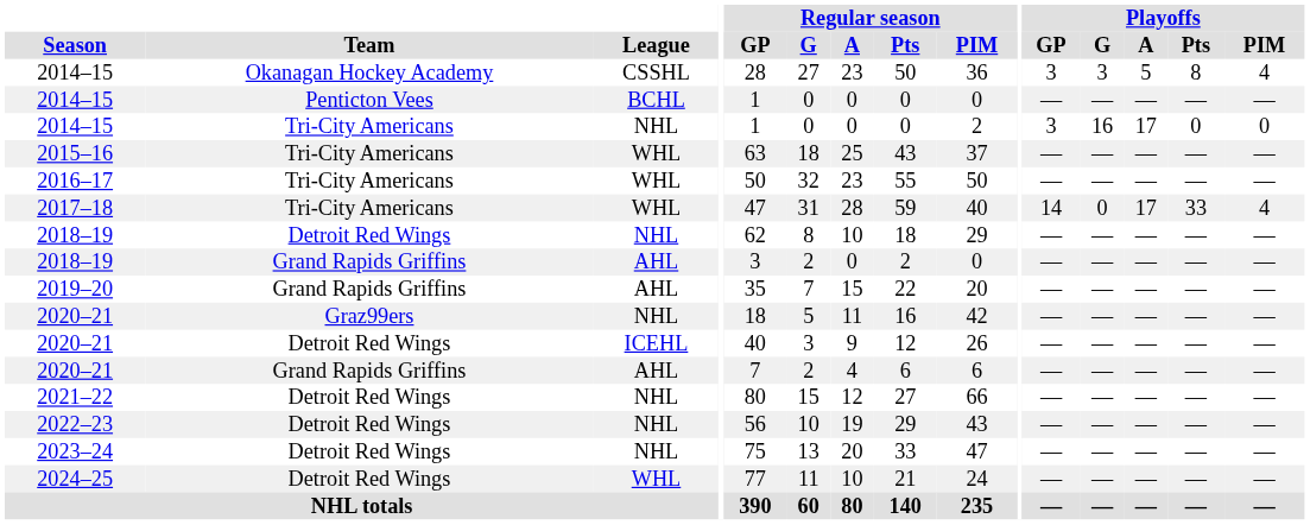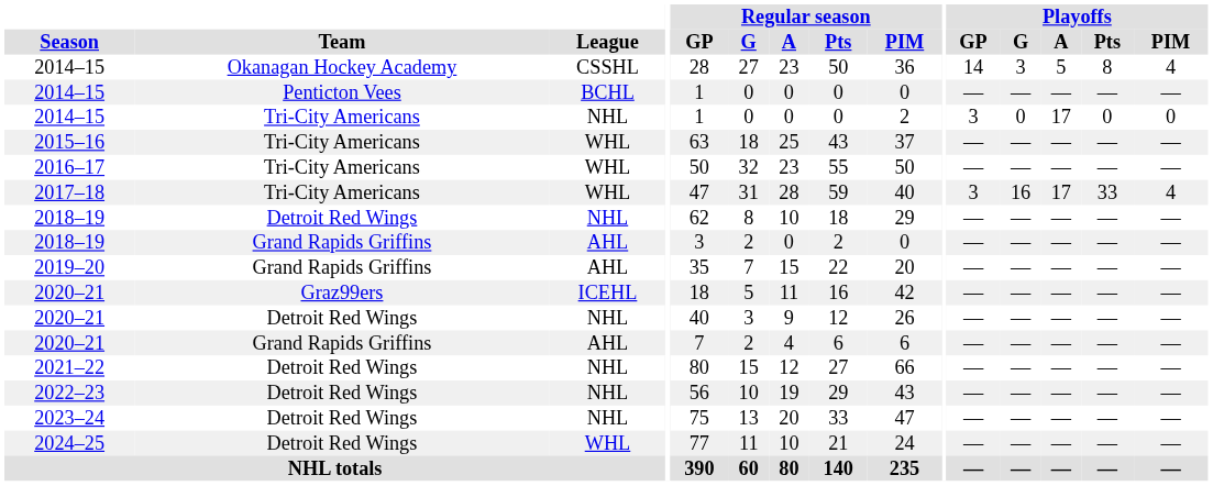2014–15 / Okanagan Hockey Academy | Playoffs / GP: 3 -> 14
2014–15 / Tri-City Americans | Playoffs / G: 16 -> 0
2017–18 | Playoffs / GP: 14 -> 3
2017–18 | Playoffs / G: 0 -> 16
2020–21 / Graz99ers | League: NHL -> ICEHL
2020–21 / Detroit Red Wings | League: ICEHL -> NHL
